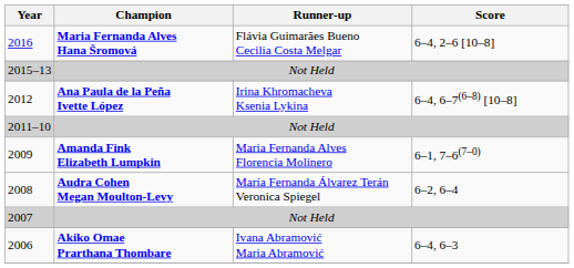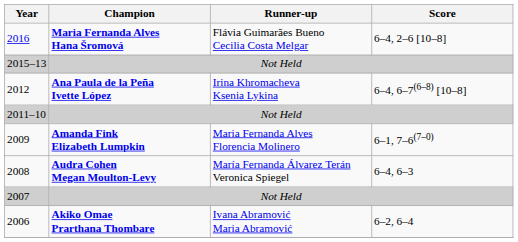2008 | Score: 6–2, 6–4 -> 6–4, 6–3
2006 | Score: 6–4, 6–3 -> 6–2, 6–4
